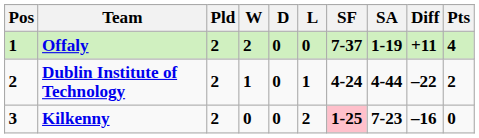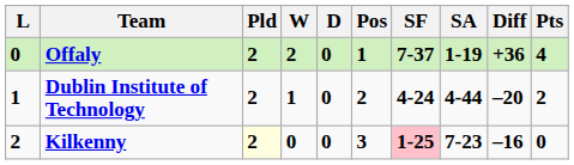columns swapped: Pos <-> L
Offaly | Diff: +11 -> +36
Dublin Institute of Technology | Diff: –22 -> –20
Kilkenny | Pld: no background -> lightyellow background
